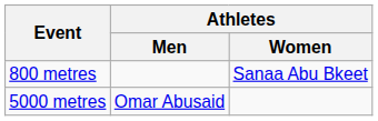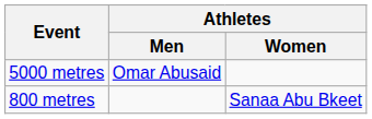rows swapped: 800 metres <-> 5000 metres
